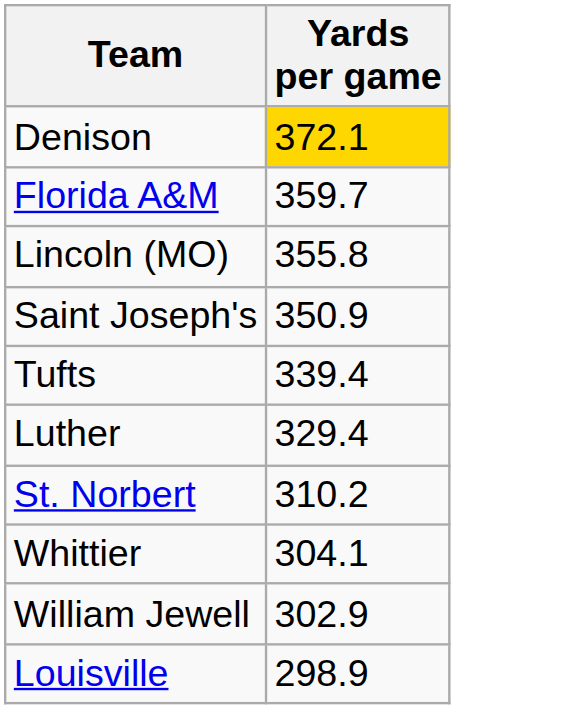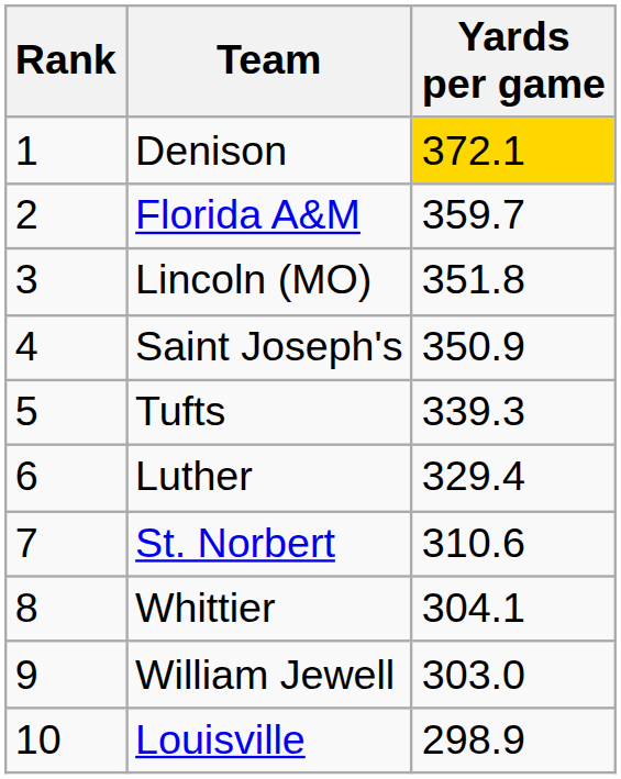+ column: Rank | 1 | 2 | 3 | 4 | 5 | 6 | 7 | 8 | 9 | 10
Lincoln (MO) | Yards per game: 355.8 -> 351.8
Tufts | Yards per game: 339.4 -> 339.3
St. Norbert | Yards per game: 310.2 -> 310.6
William Jewell | Yards per game: 302.9 -> 303.0
